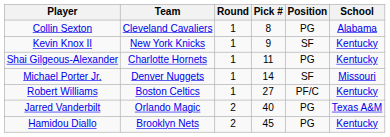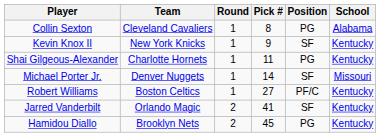Jarred Vanderbilt | Pick #: 40 -> 41
Jarred Vanderbilt | Position: PG -> SF
Jarred Vanderbilt | School: Texas A&M -> Kentucky
